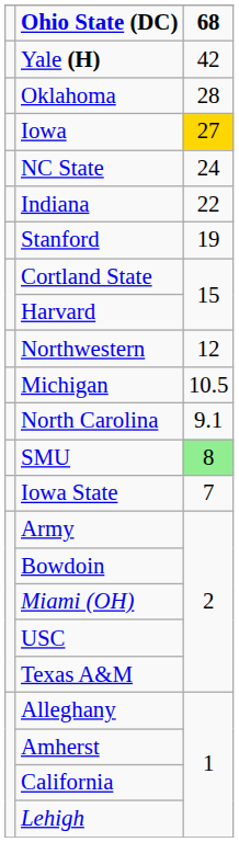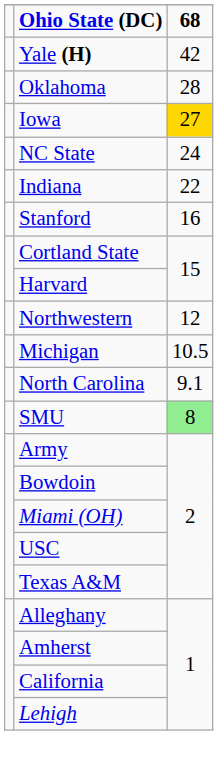Stanford | column 3: 19 -> 16
- row: Iowa State | 7
